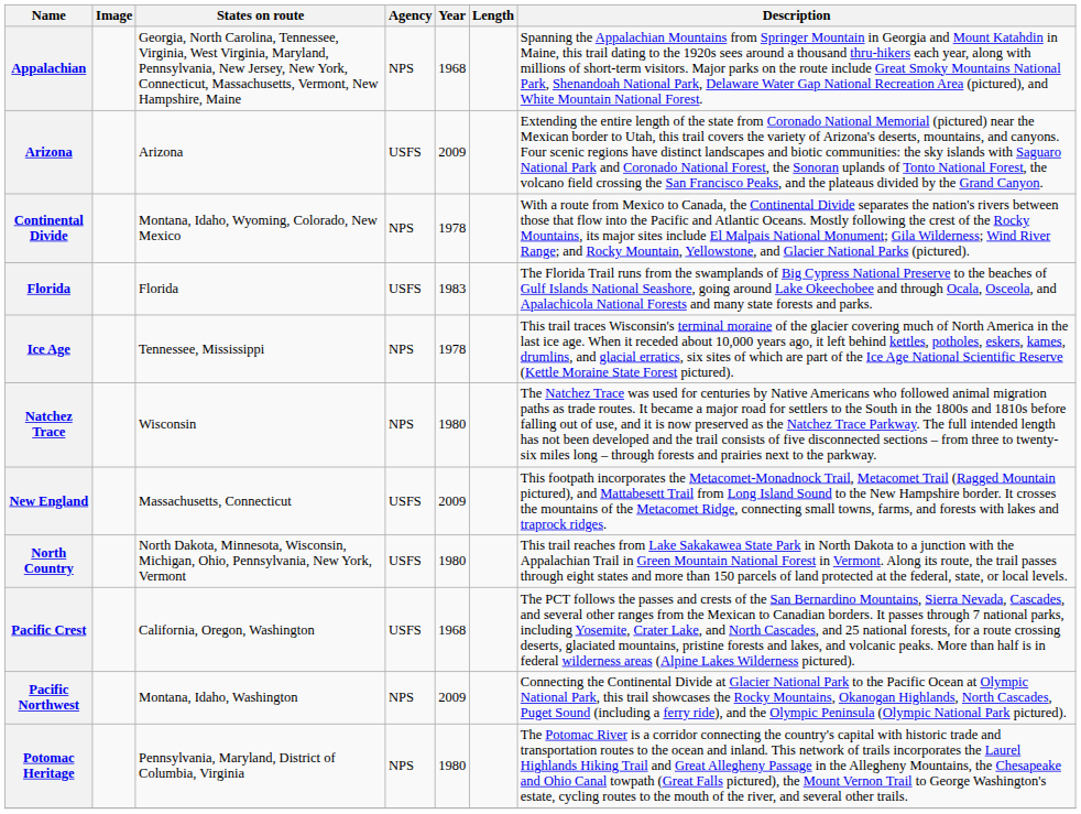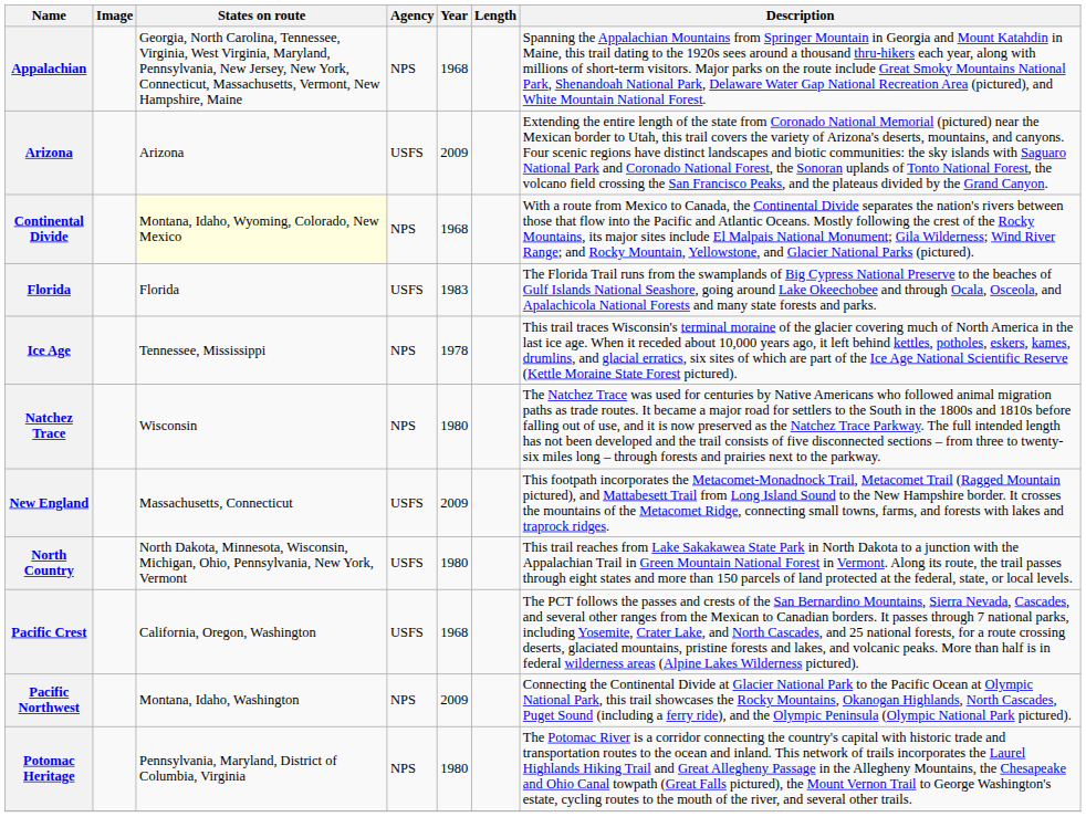Continental Divide | States on route: no background -> lightyellow background
Continental Divide | Year: 1978 -> 1968
